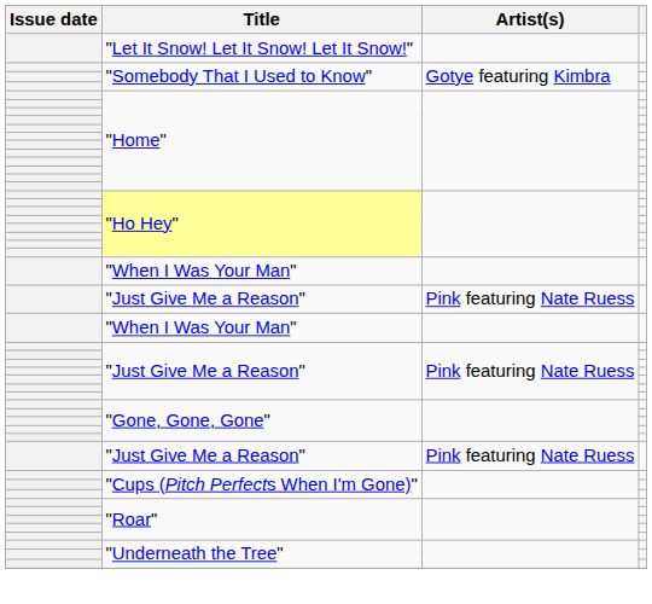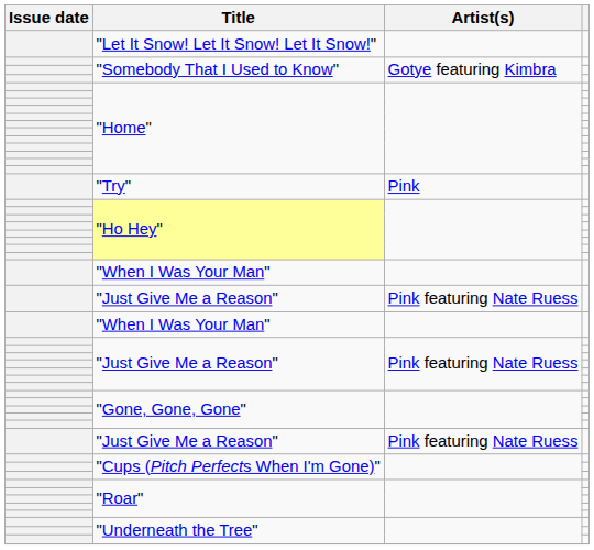+ row: "Try" | Pink
